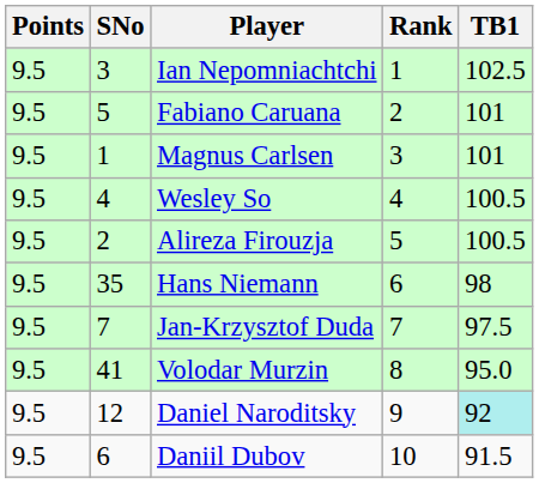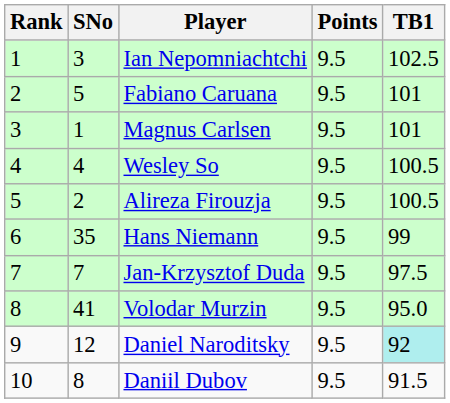columns swapped: Rank <-> Points
Hans Niemann | TB1: 98 -> 99
Daniil Dubov | SNo: 6 -> 8
